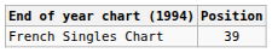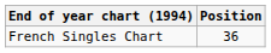French Singles Chart | Position: 39 -> 36
